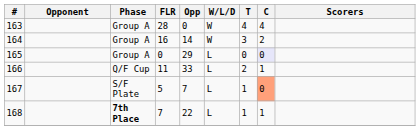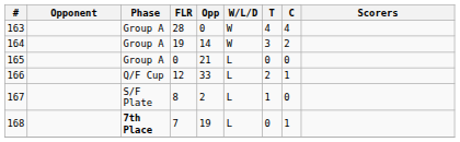164 | FLR: 16 -> 19
165 | Opp: 29 -> 21
165 | C: lavender background -> no background
166 | FLR: 11 -> 12
167 | FLR: 5 -> 8
167 | Opp: 7 -> 2
167 | C: lightsalmon background -> no background
168 | Opp: 22 -> 19
168 | T: 1 -> 0
